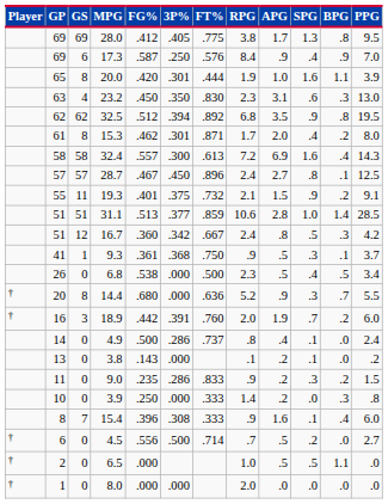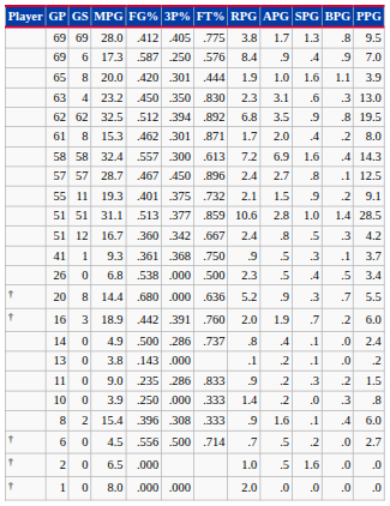15.4 | GS: 7 -> 2
6.5 | SPG: .5 -> 1.6
6.5 | BPG: 1.1 -> .0
